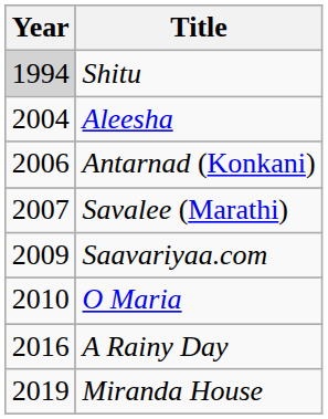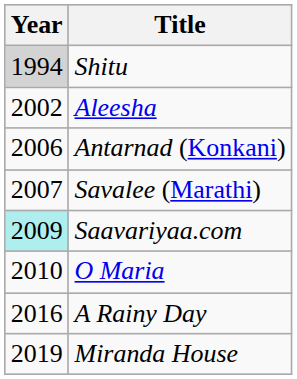Aleesha | Year: 2004 -> 2002
Saavariyaa.com | Year: no background -> paleturquoise background
